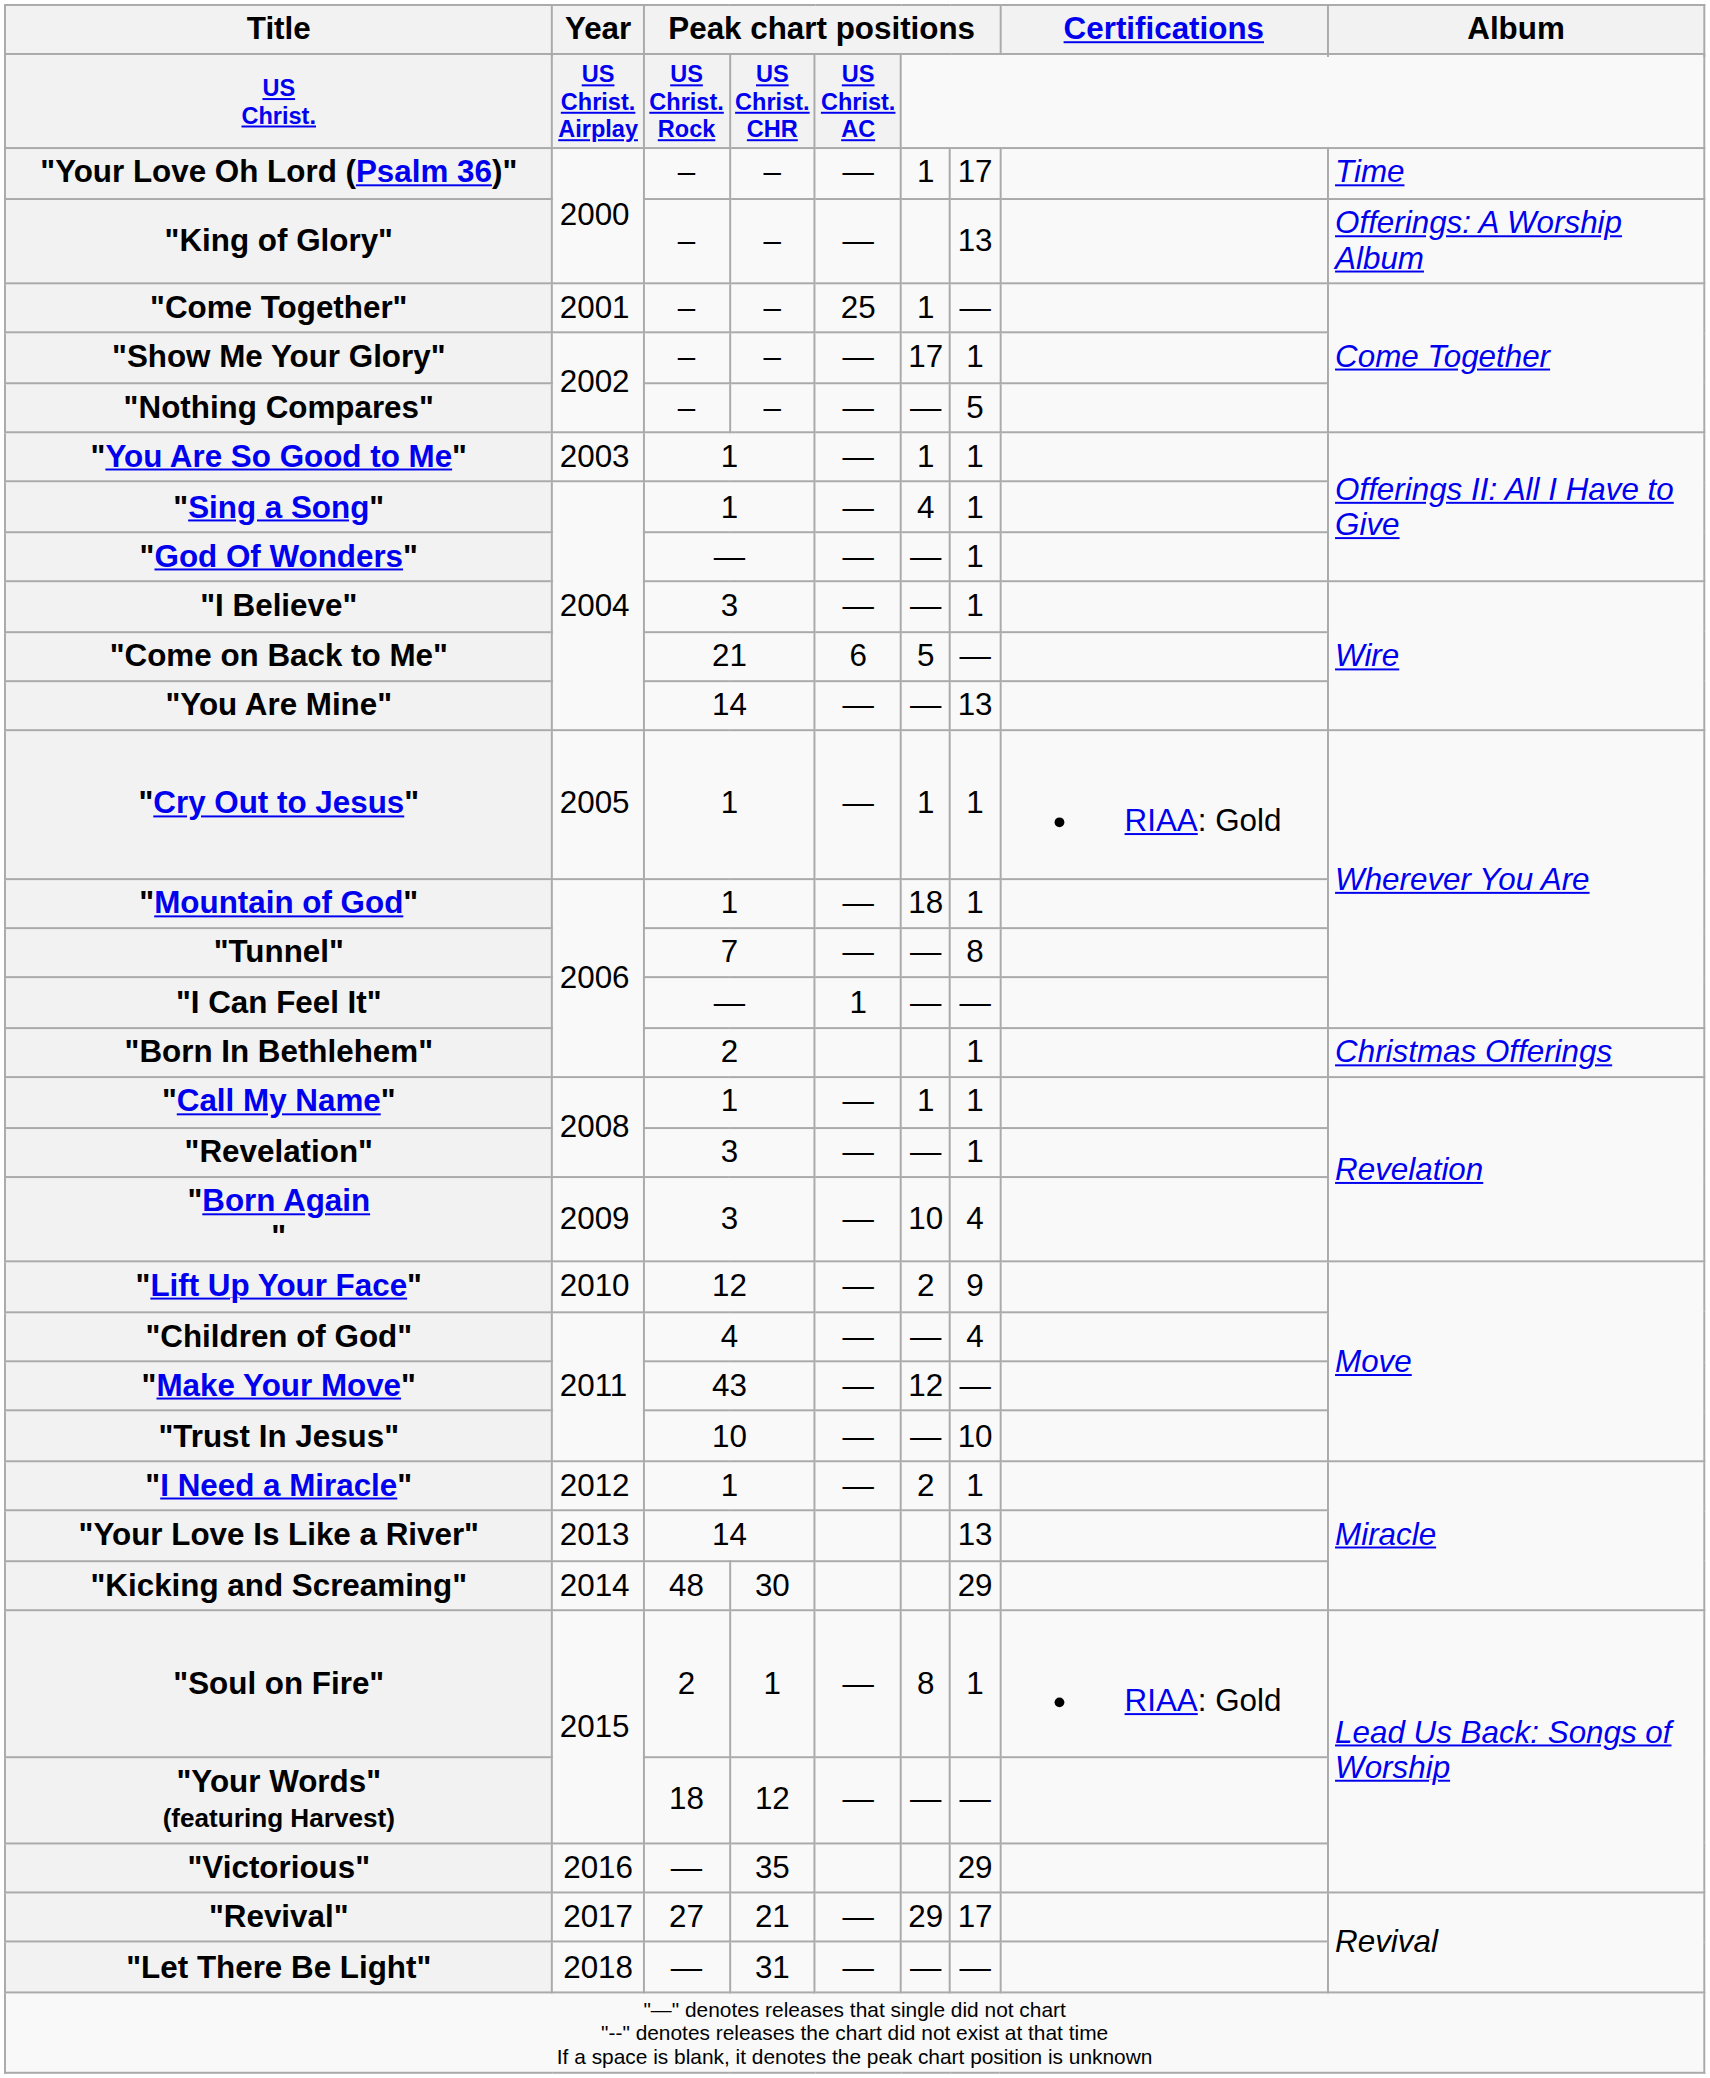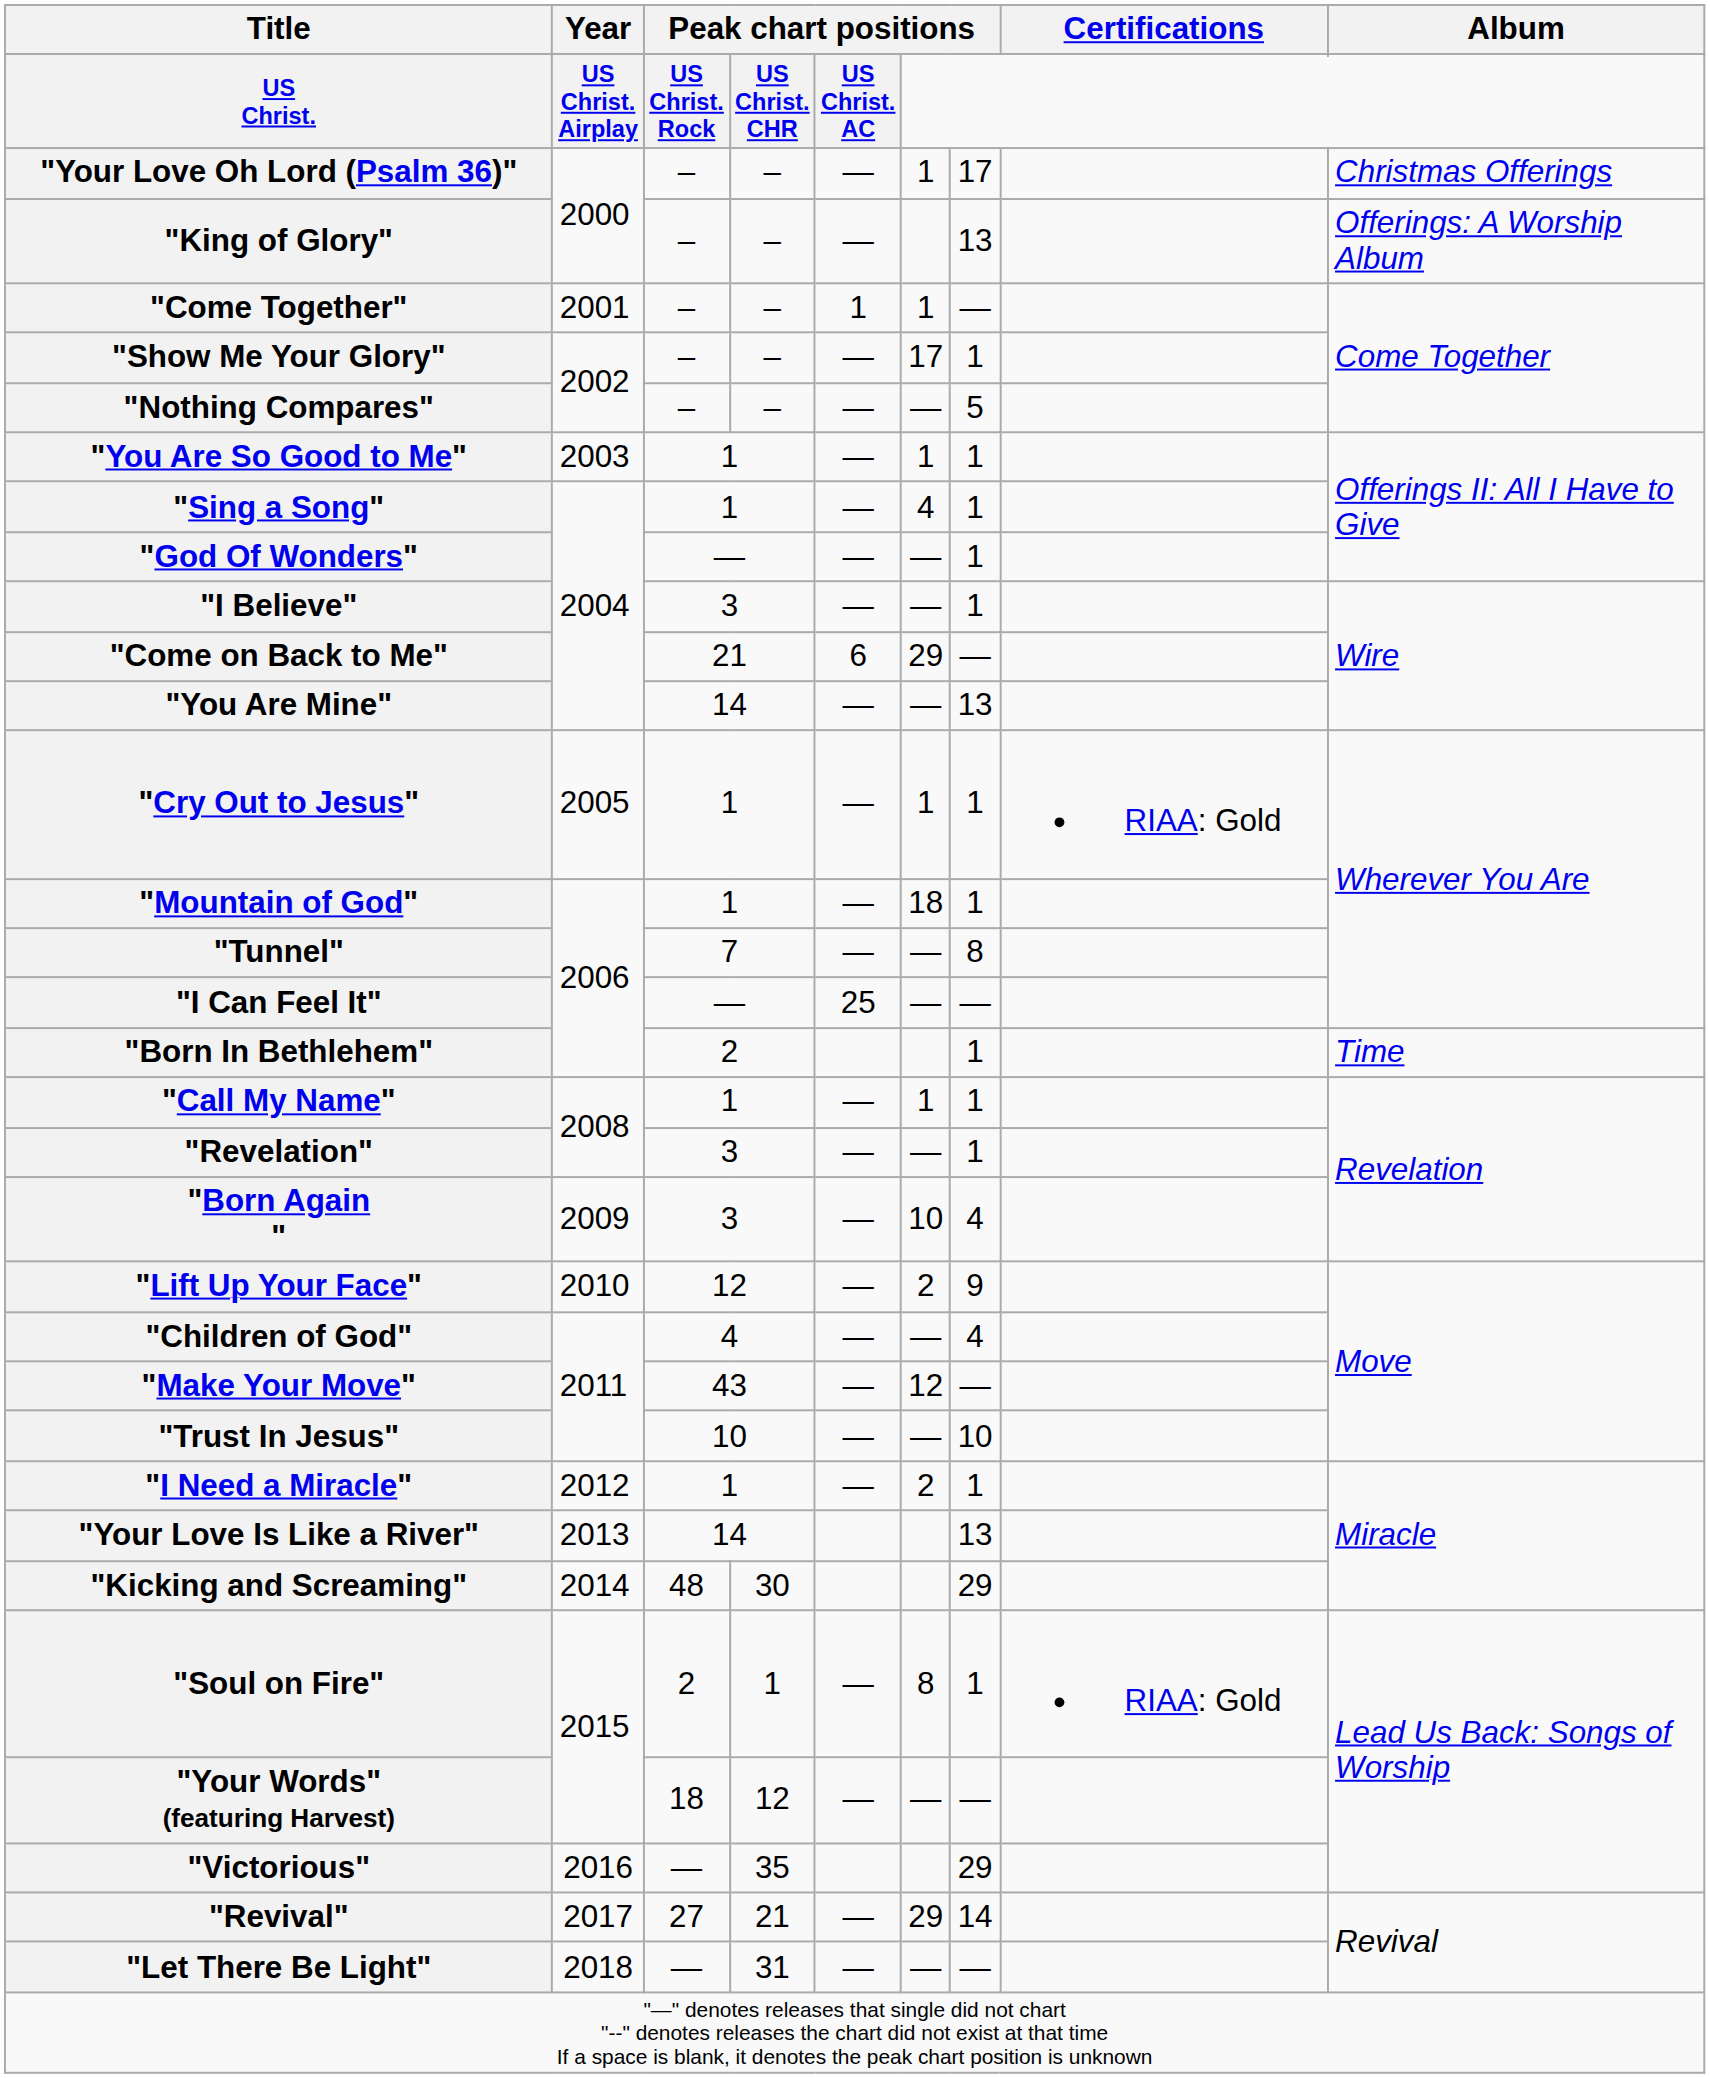"Your Love Oh Lord (Psalm 36)" | Album: Time -> Christmas Offerings
"Come Together" | column 5: 25 -> 1
"Come on Back to Me" | column 6: 5 -> 29
"I Can Feel It" | column 5: 1 -> 25
"Born In Bethlehem" | Album: Christmas Offerings -> Time
"Revival" | column 7: 17 -> 14
